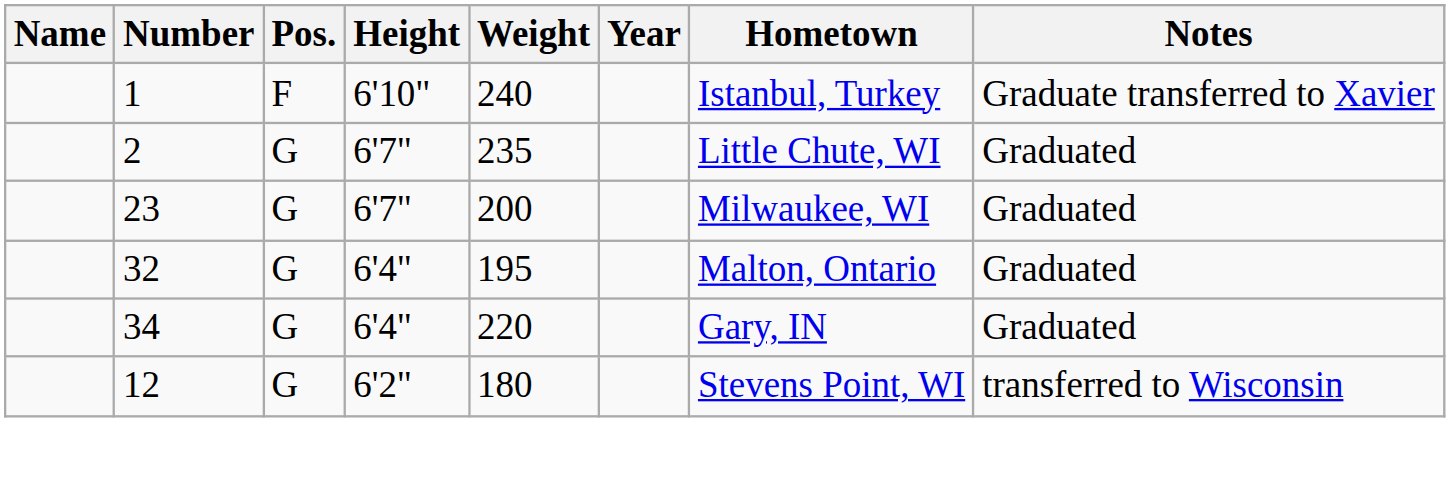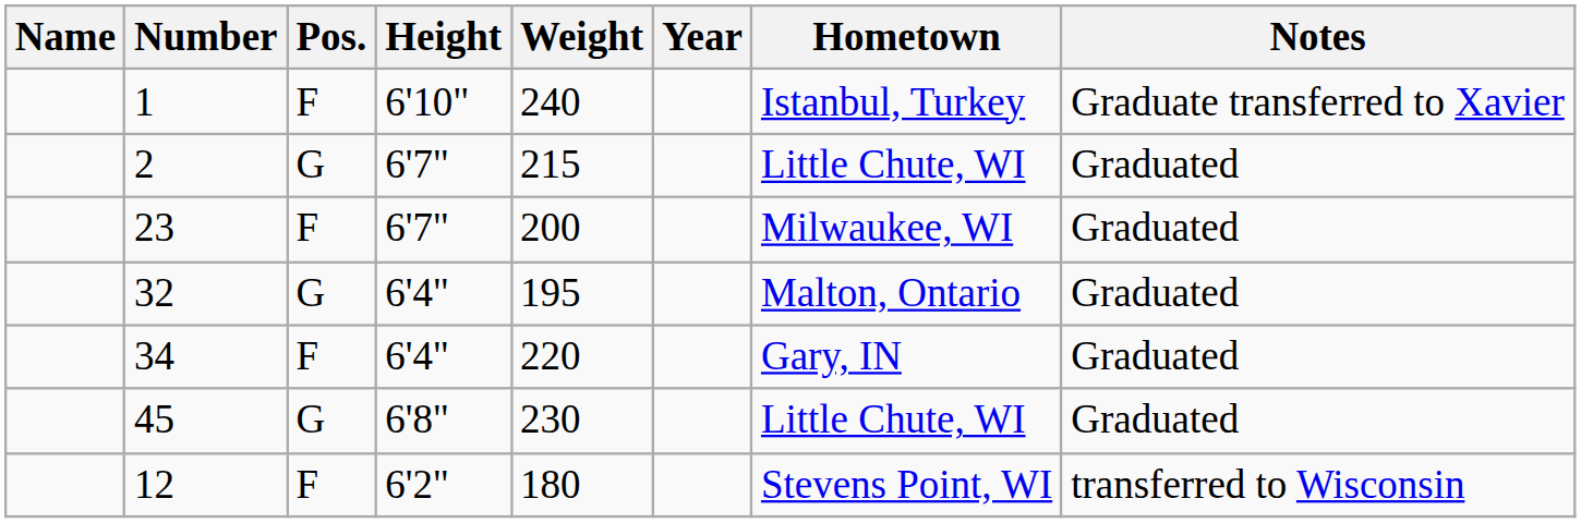2 | Weight: 235 -> 215
23 | Pos.: G -> F
34 | Pos.: G -> F
+ row: 45 | G | 6'8" | 230 | Little Chute, WI | Graduated
12 | Pos.: G -> F
